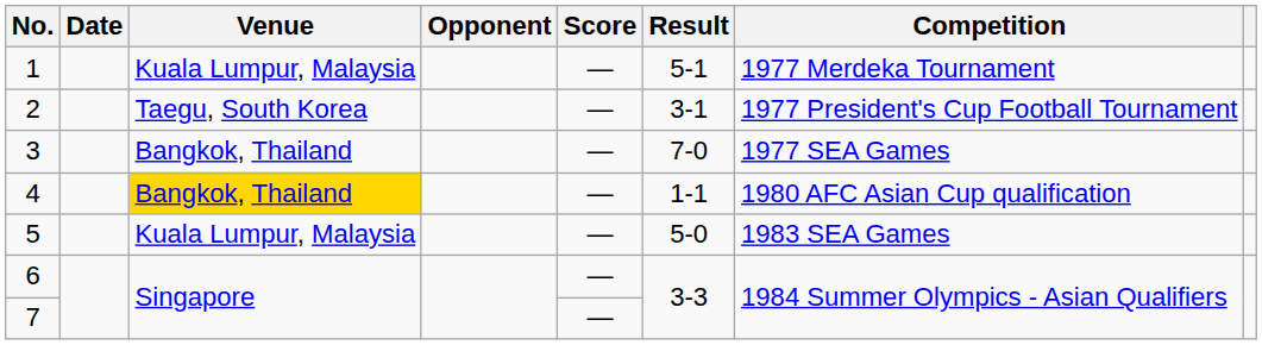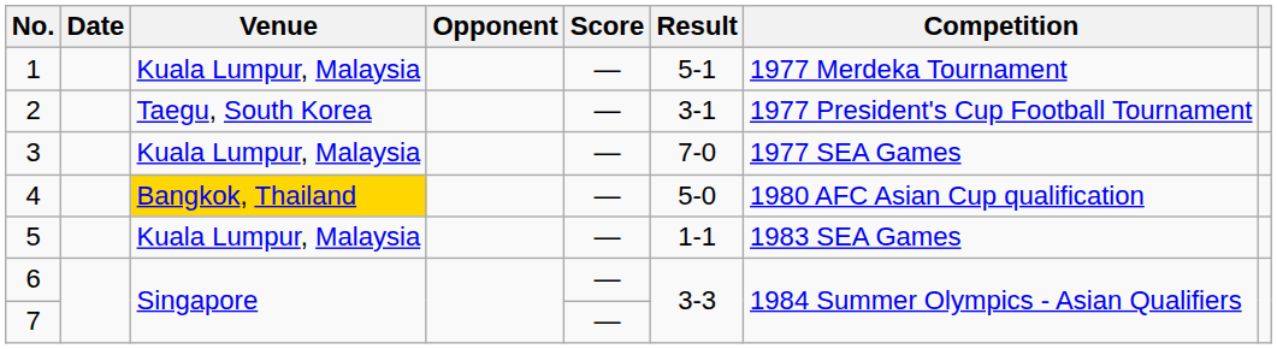3 | Venue: Bangkok, Thailand -> Kuala Lumpur, Malaysia
4 | Result: 1-1 -> 5-0
5 | Result: 5-0 -> 1-1
